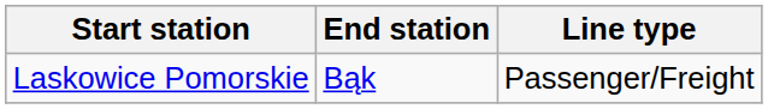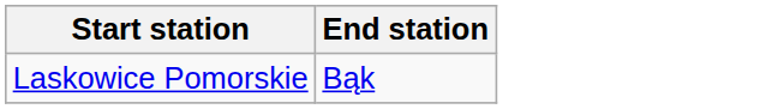- column: Line type | Passenger/Freight
